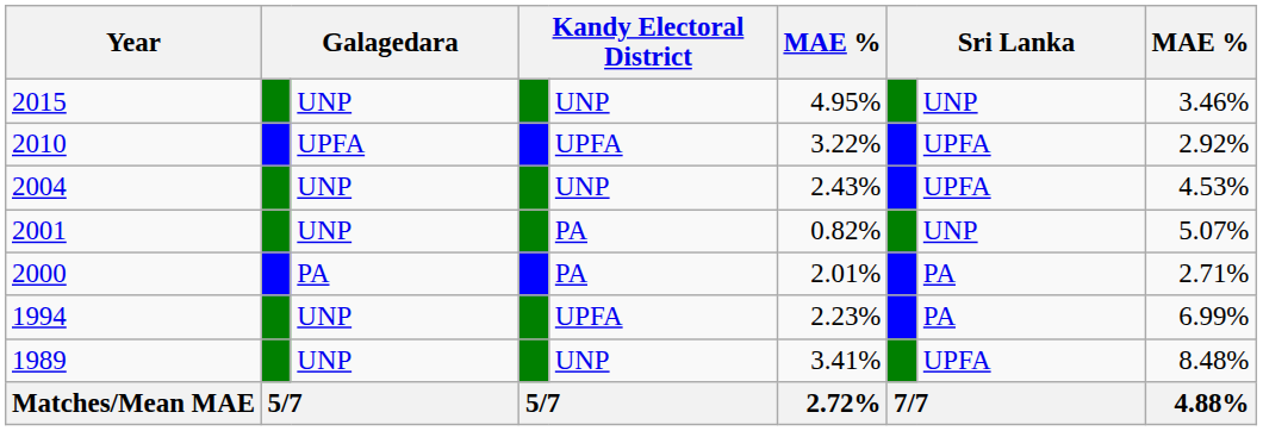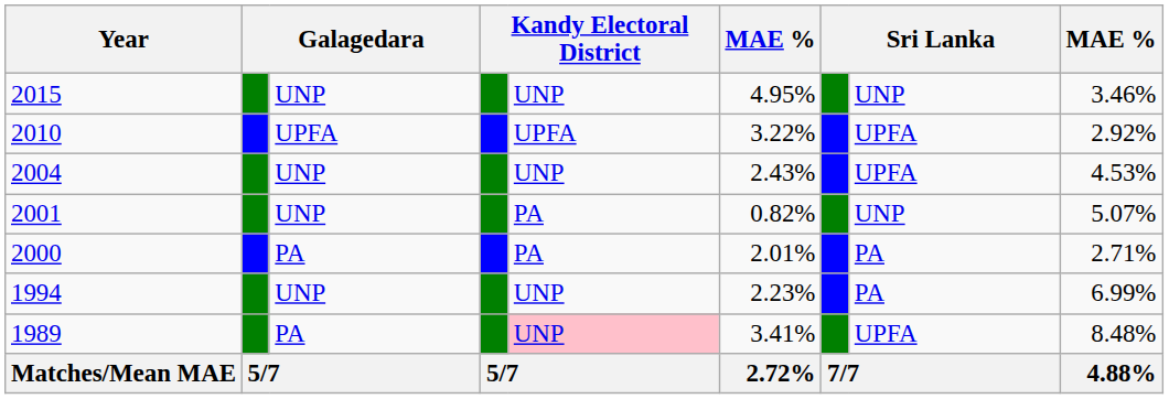1994 | column 5: UPFA -> UNP
1989 | column 3: UNP -> PA
1989 | column 5: no background -> pink background
